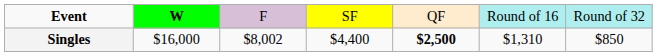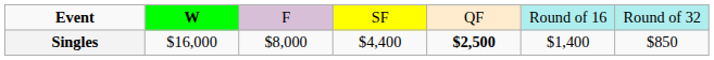Singles | column 3: $8,002 -> $8,000
Singles | column 6: $1,310 -> $1,400
